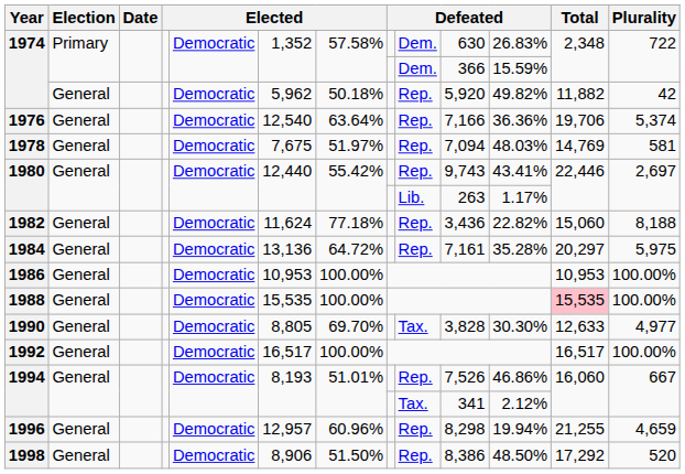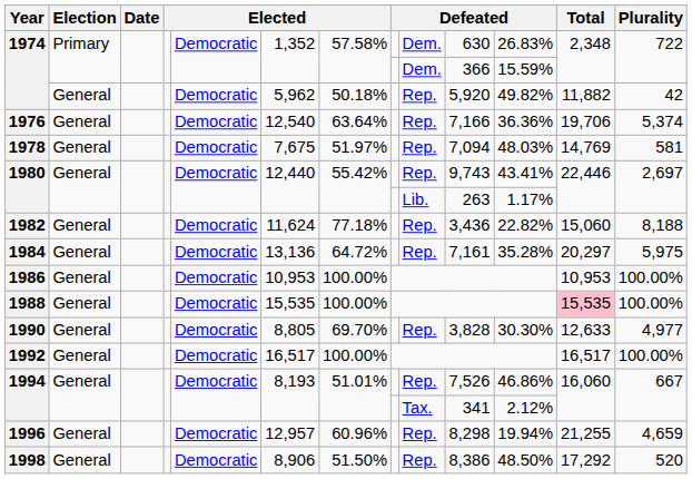1990 | column 9: Tax. -> Rep.
